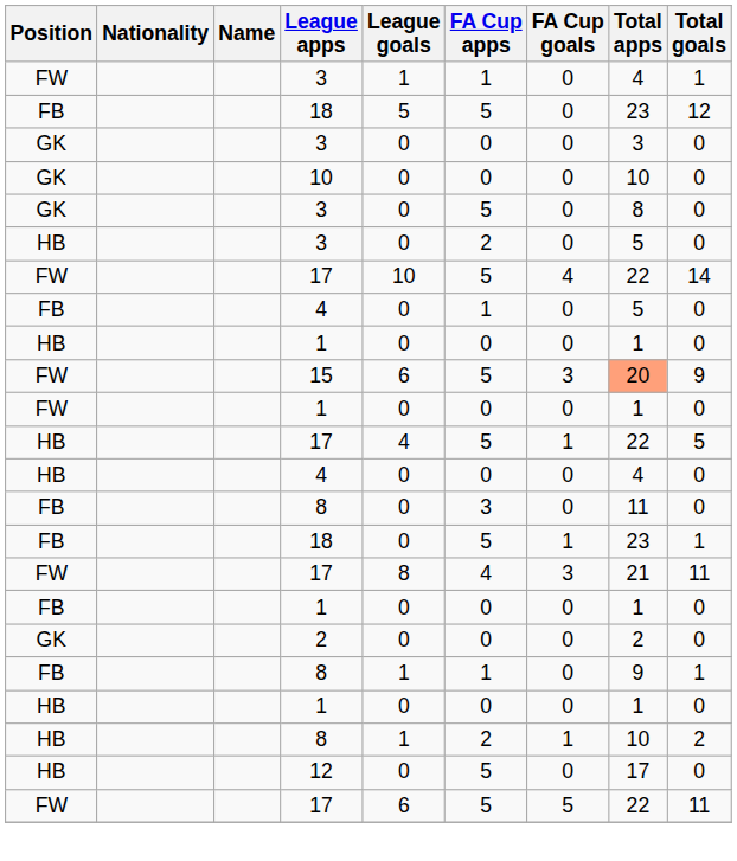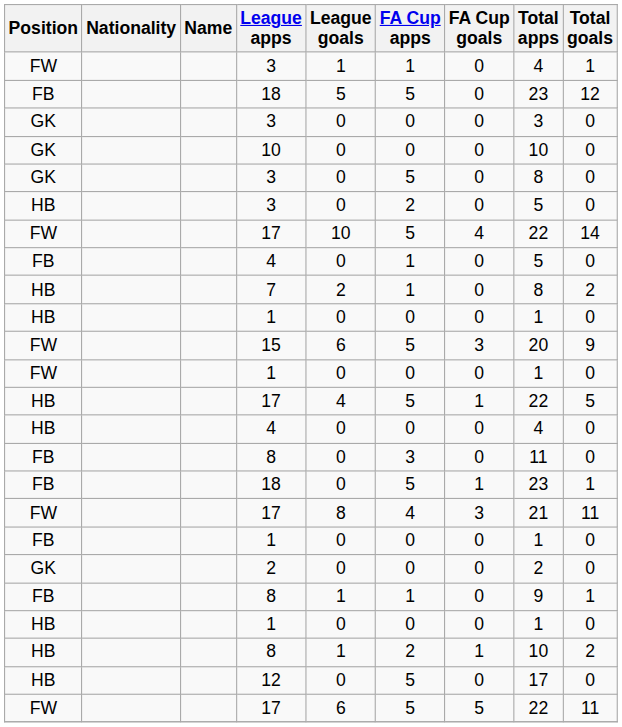+ row: HB | 7 | 2 | 1 | 0 | 8 | 2
15 | Total apps: lightsalmon background -> no background
